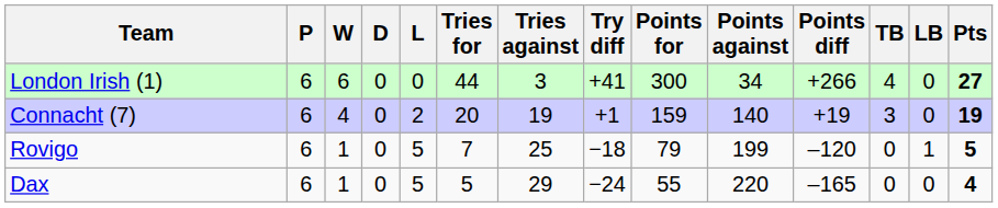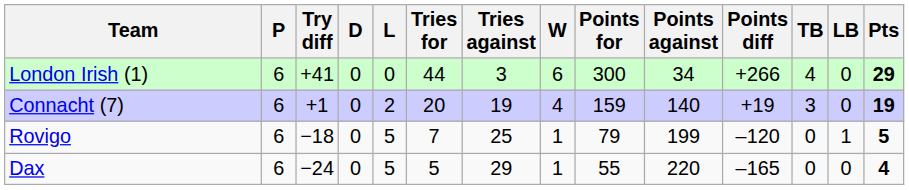columns swapped: W <-> Try diff
London Irish (1) | Pts: 27 -> 29
